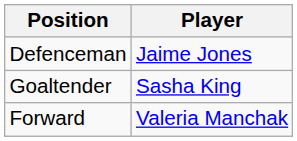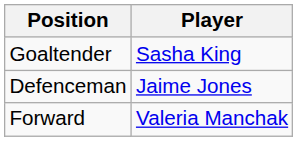rows swapped: Goaltender <-> Defenceman
